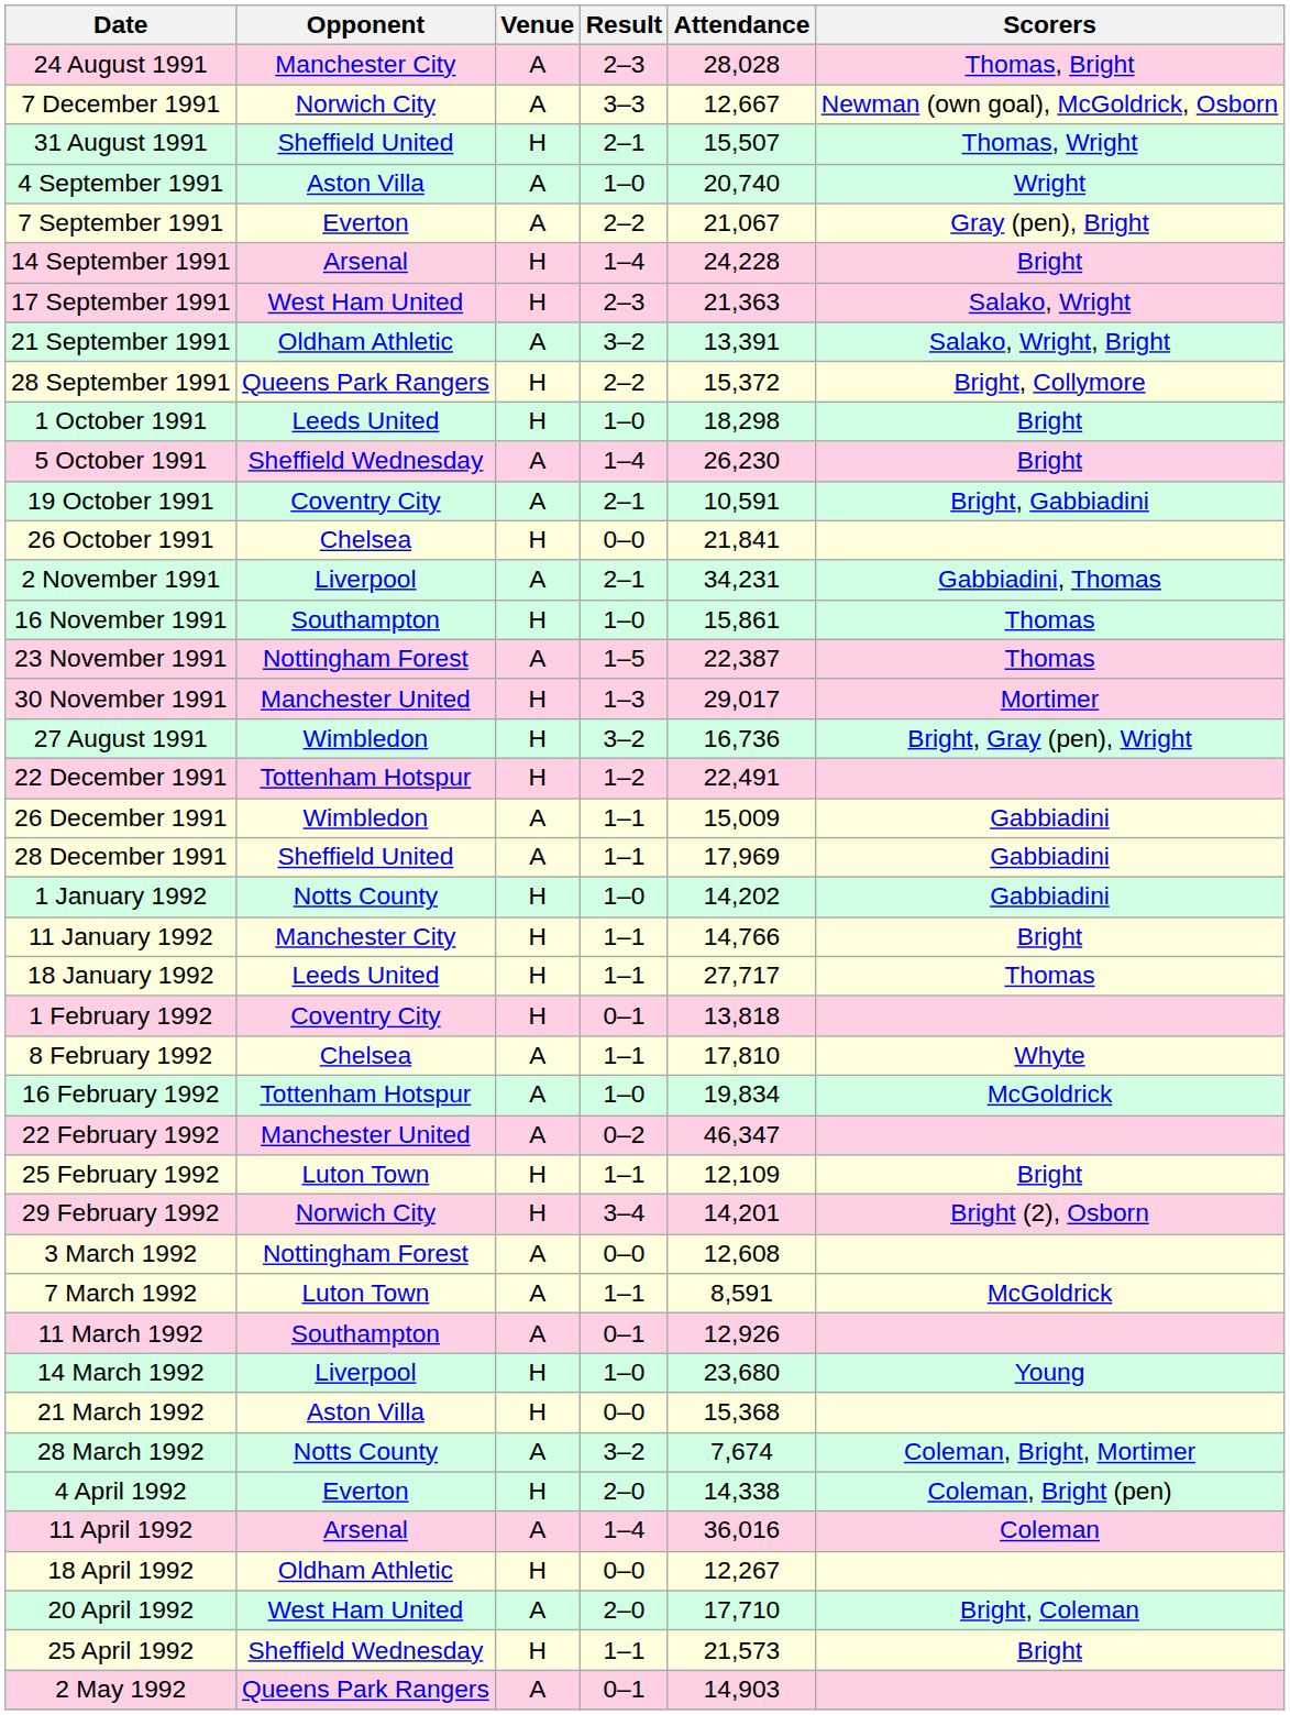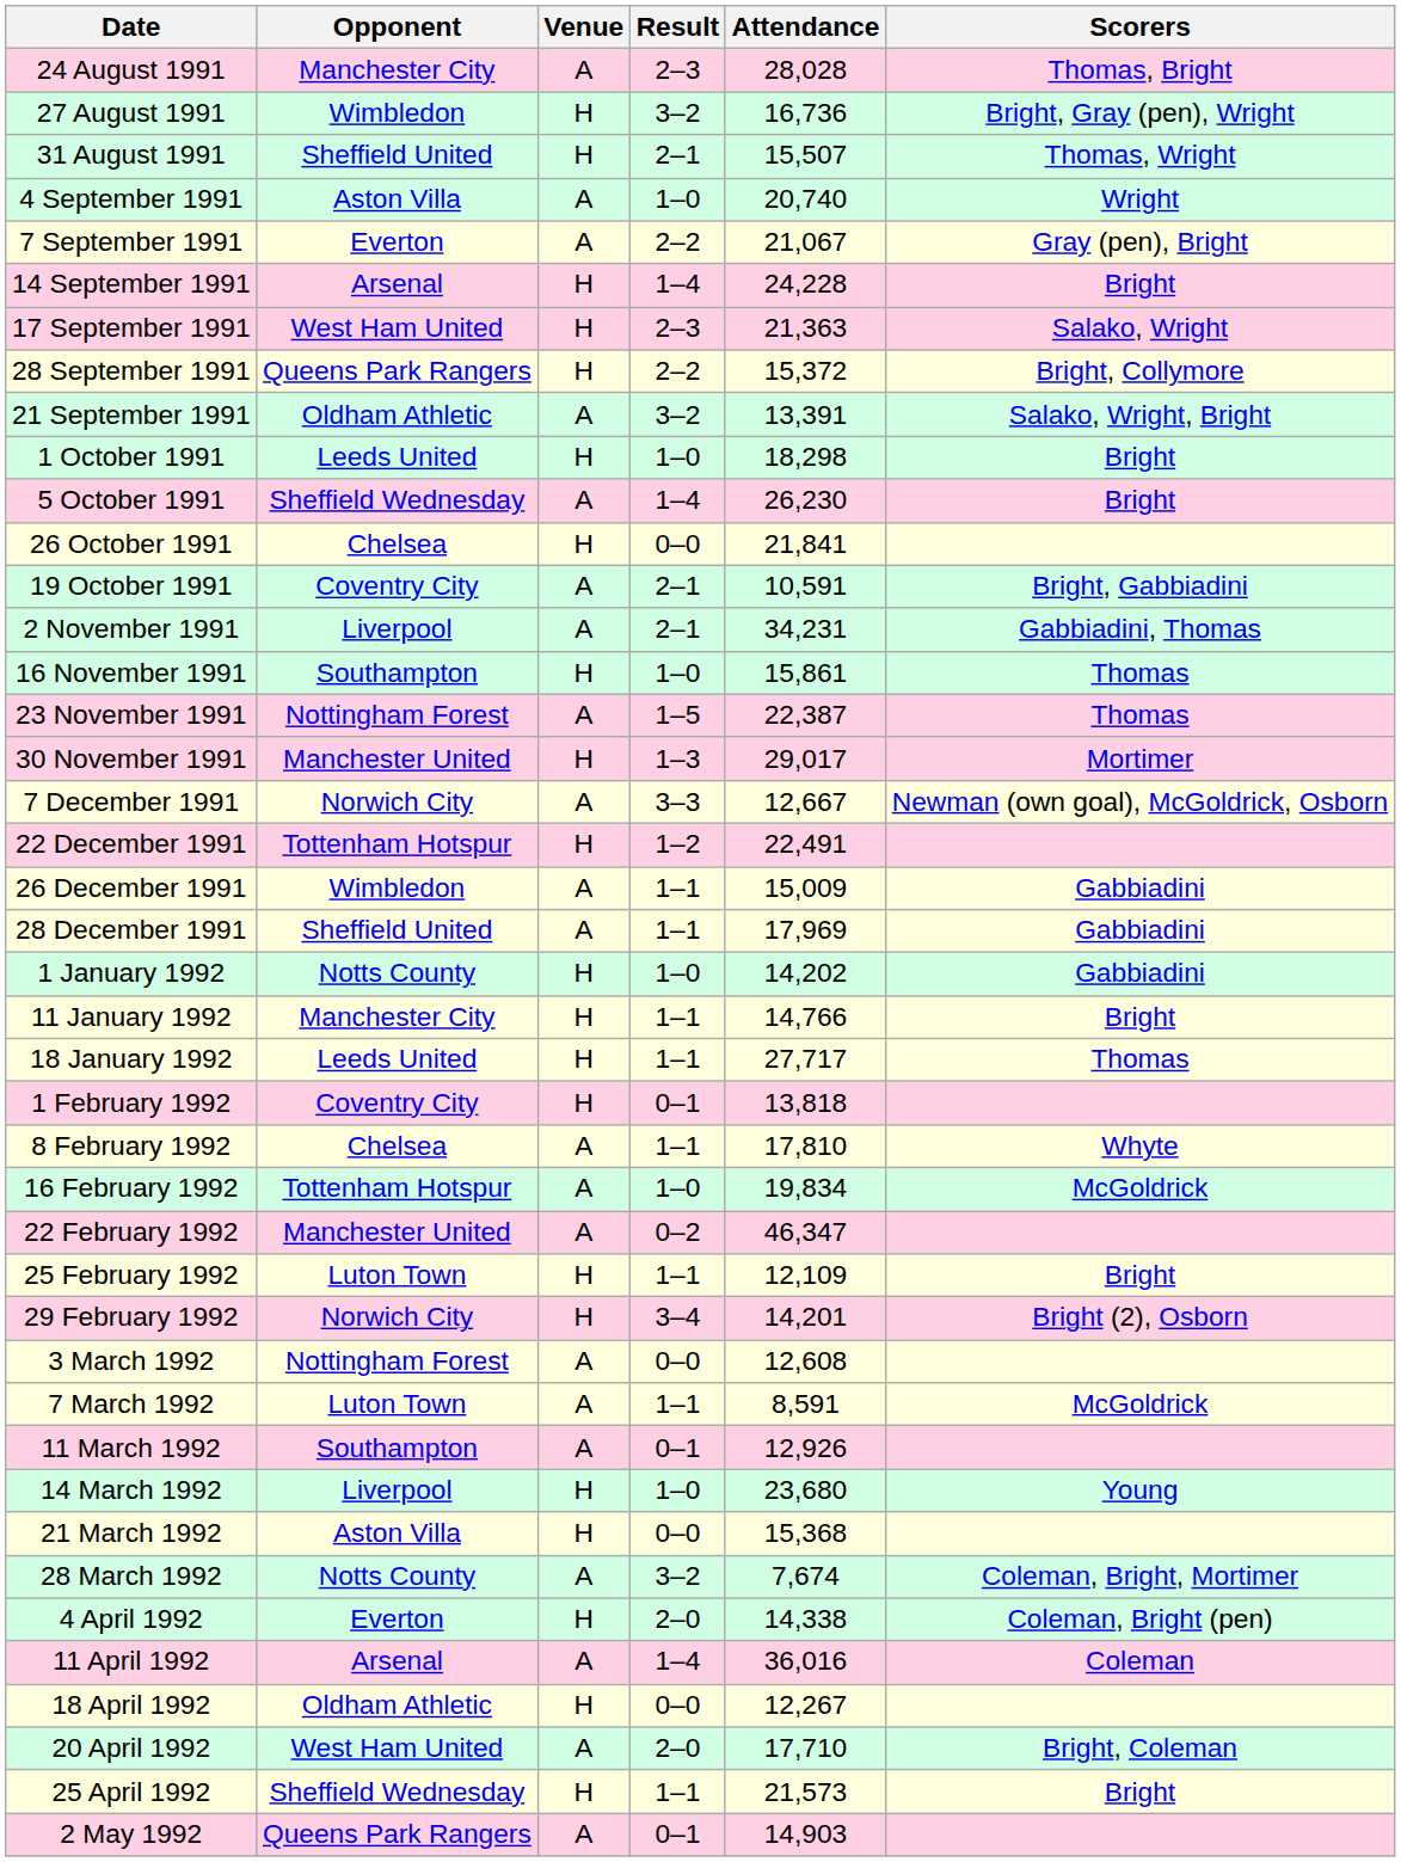rows swapped: 27 August 1991 <-> 7 December 1991
rows swapped: 21 September 1991 <-> 28 September 1991
rows swapped: 19 October 1991 <-> 26 October 1991
